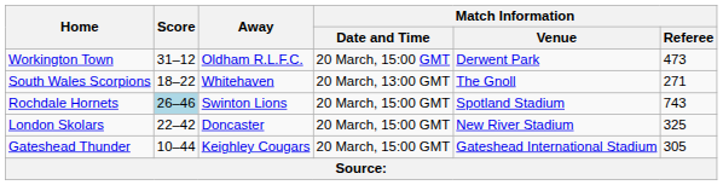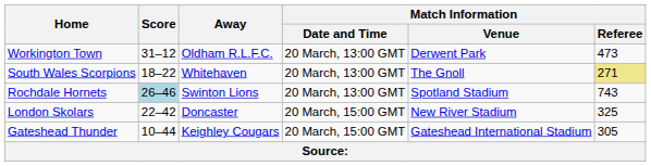Workington Town | Match Information / Date and Time: 20 March, 15:00 GMT -> 20 March, 13:00 GMT
South Wales Scorpions | Match Information / Referee: no background -> khaki background
Rochdale Hornets | Match Information / Date and Time: 20 March, 15:00 GMT -> 20 March, 13:00 GMT
